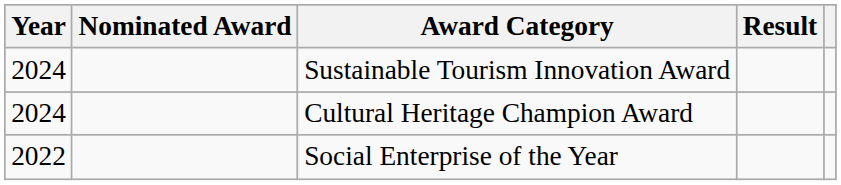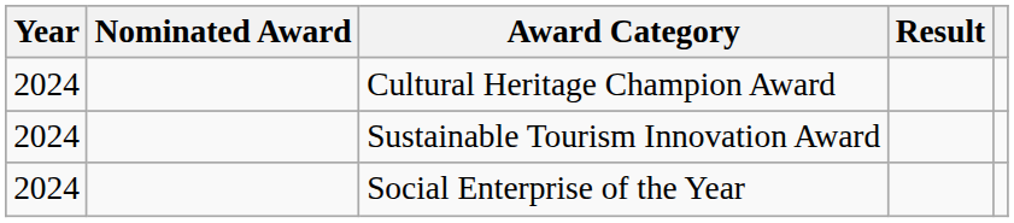rows swapped: Cultural Heritage Champion Award <-> Sustainable Tourism Innovation Award
Social Enterprise of the Year | Year: 2022 -> 2024
